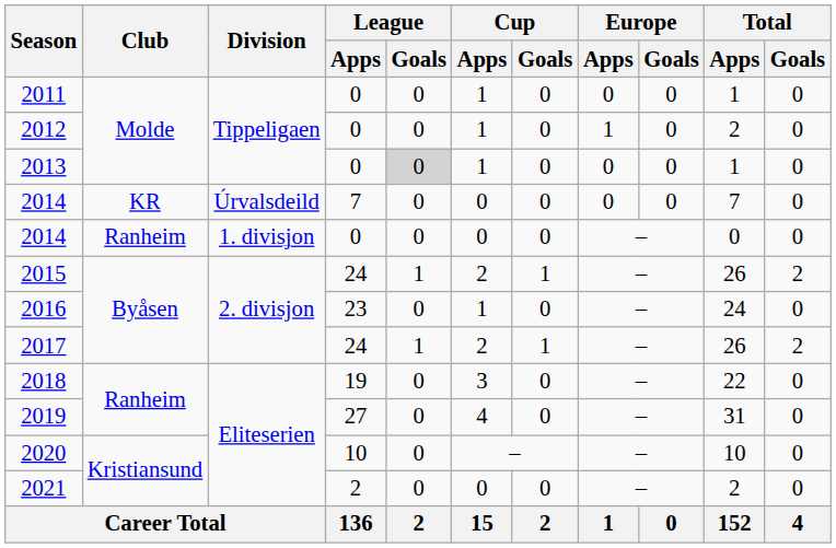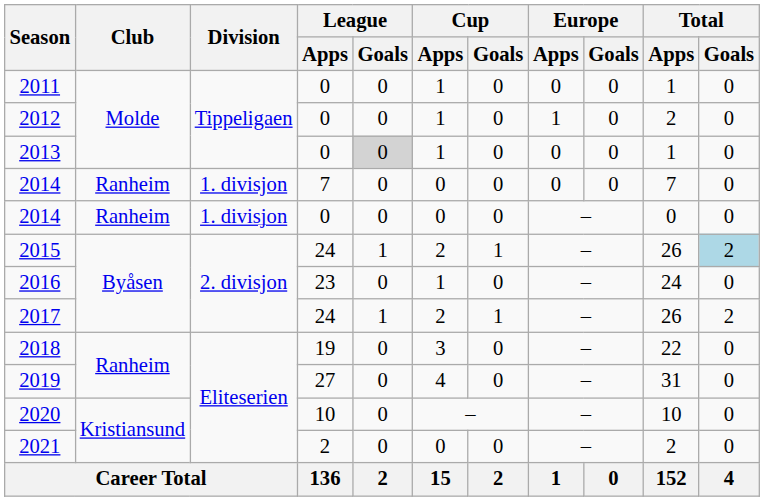2014 / 7 | Club: KR -> Ranheim
2014 / 7 | Division: Úrvalsdeild -> 1. divisjon
2015 | Total / Goals: no background -> lightblue background
